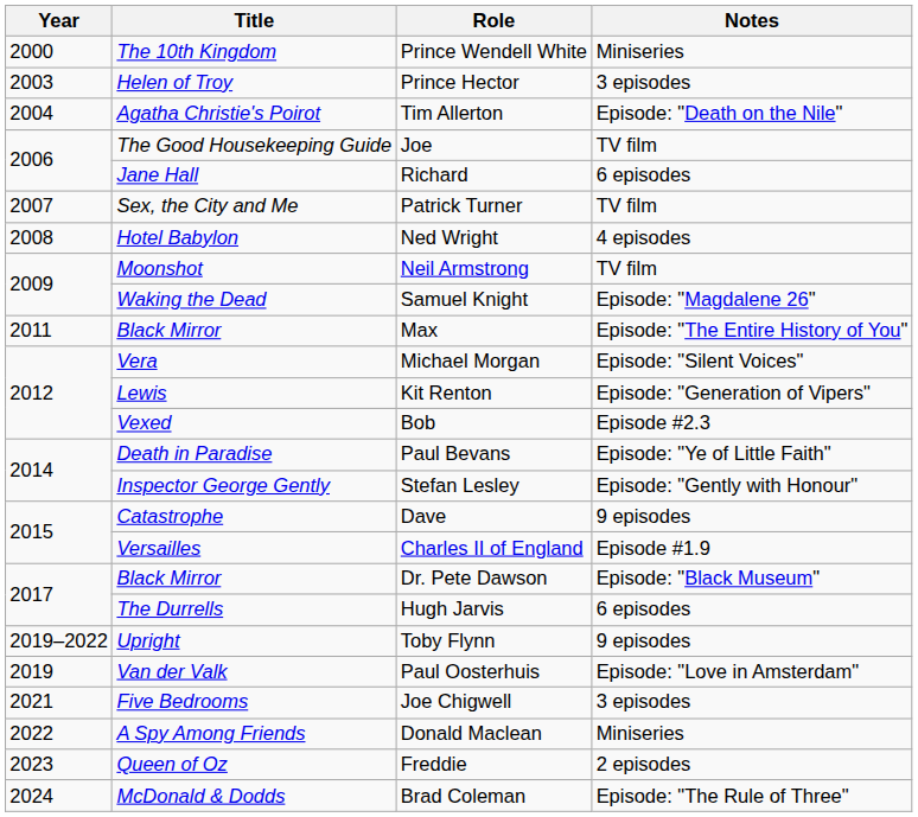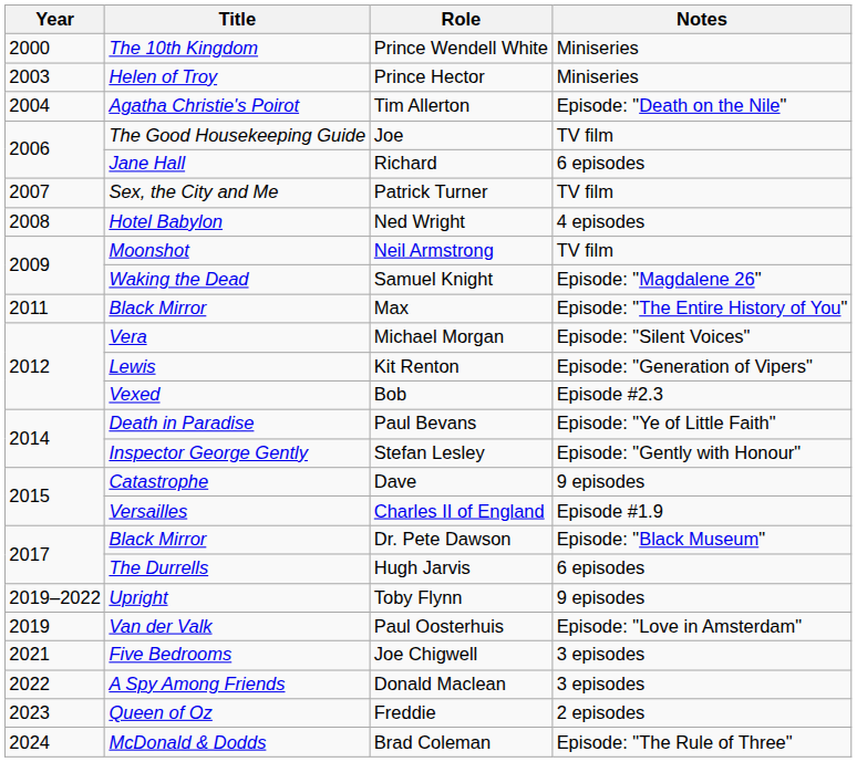Prince Hector | Notes: 3 episodes -> Miniseries
Donald Maclean | Notes: Miniseries -> 3 episodes
